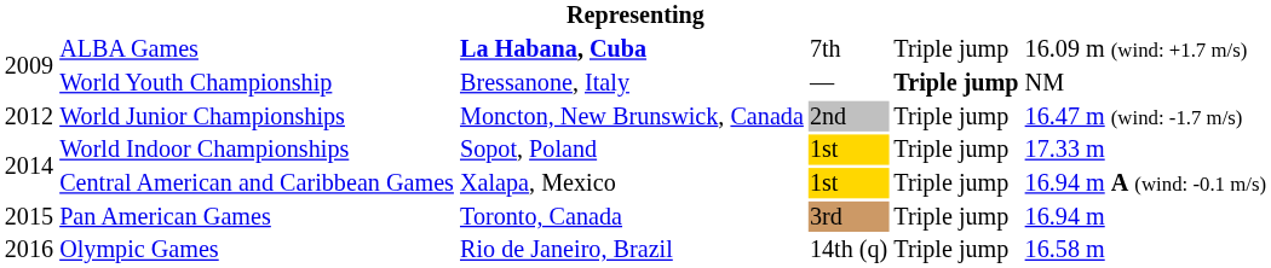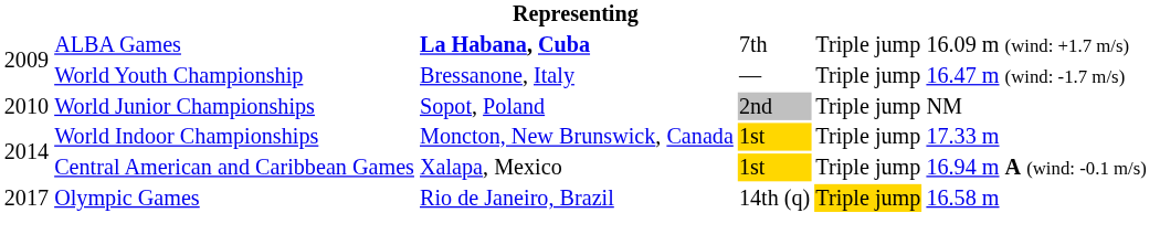World Youth Championship | column 5: bold -> normal
World Youth Championship | column 6: NM -> 16.47 m (wind: -1.7 m/s)
World Junior Championships | column 1: 2012 -> 2010
World Junior Championships | column 3: Moncton, New Brunswick, Canada -> Sopot, Poland
World Junior Championships | column 6: 16.47 m (wind: -1.7 m/s) -> NM
World Indoor Championships | column 3: Sopot, Poland -> Moncton, New Brunswick, Canada
- row: 2015 | Pan American Games | Toronto, Canada | 3rd | Triple jump | 16.94 m
Olympic Games | column 1: 2016 -> 2017
Olympic Games | column 5: no background -> gold background
